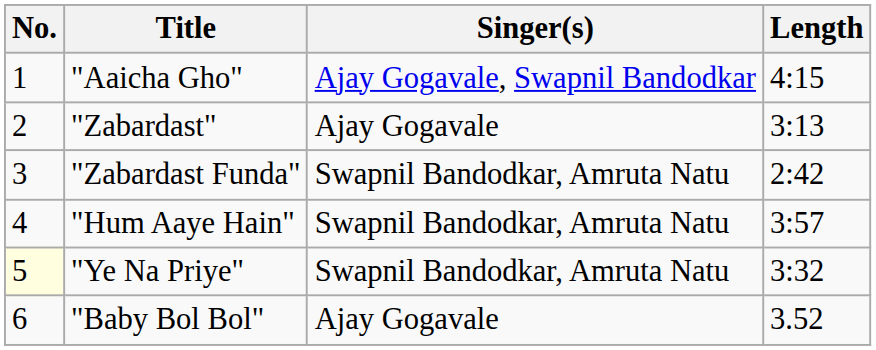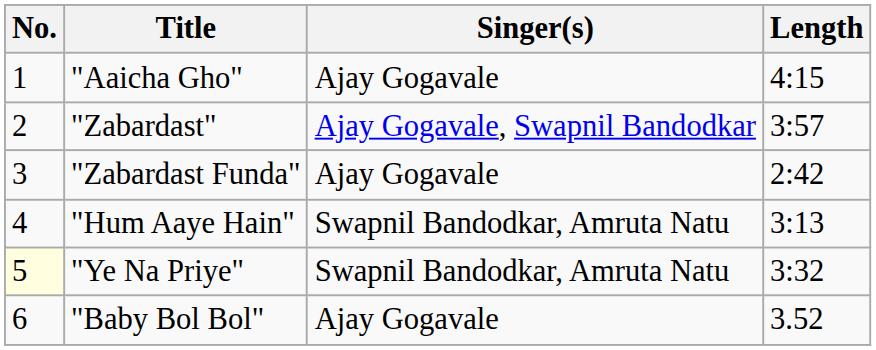"Aaicha Gho" | Singer(s): Ajay Gogavale, Swapnil Bandodkar -> Ajay Gogavale
"Zabardast" | Singer(s): Ajay Gogavale -> Ajay Gogavale, Swapnil Bandodkar
"Zabardast" | Length: 3:13 -> 3:57
"Zabardast Funda" | Singer(s): Swapnil Bandodkar, Amruta Natu -> Ajay Gogavale
"Hum Aaye Hain" | Length: 3:57 -> 3:13
